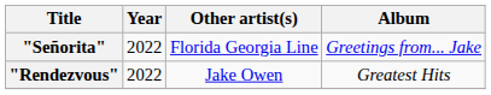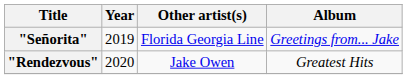"Señorita" | Year: 2022 -> 2019
"Rendezvous" | Year: 2022 -> 2020
